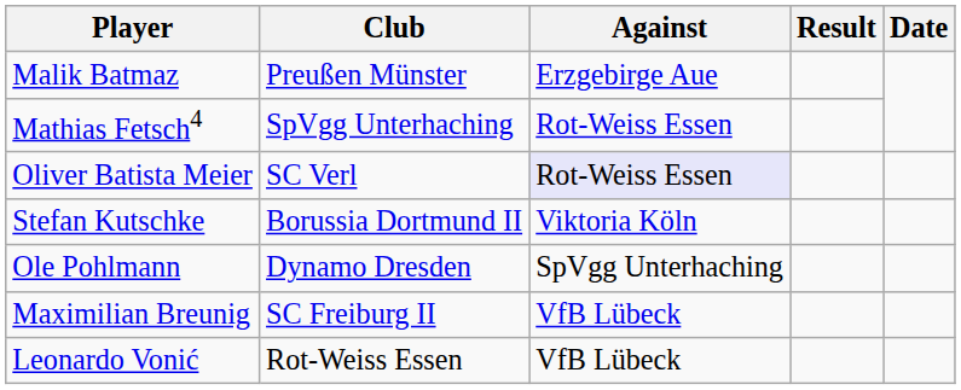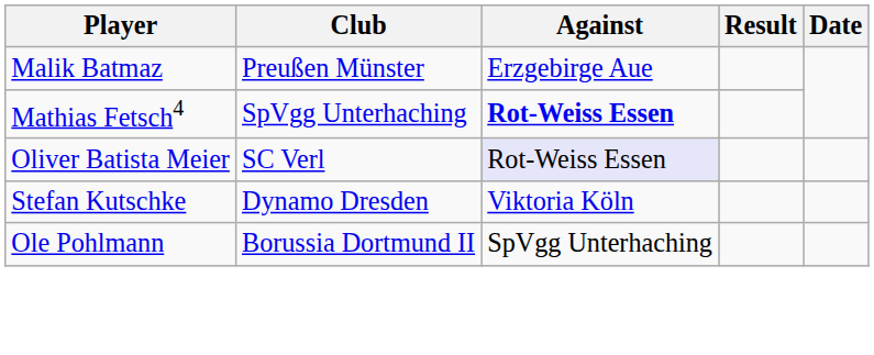Mathias Fetsch4 | Against: normal -> bold
Stefan Kutschke | Club: Borussia Dortmund II -> Dynamo Dresden
Ole Pohlmann | Club: Dynamo Dresden -> Borussia Dortmund II
- row: Maximilian Breunig | SC Freiburg II | VfB Lübeck
- row: Leonardo Vonić | Rot-Weiss Essen | VfB Lübeck
